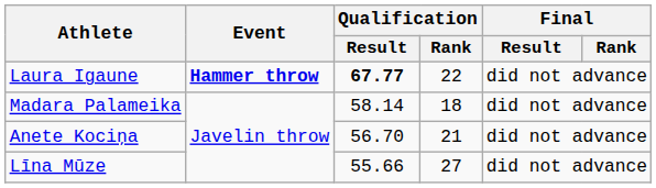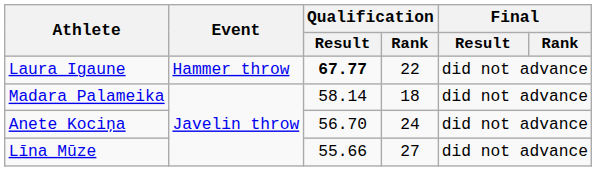Laura Igaune | Event: bold -> normal
Anete Kociņa | Qualification / Rank: 21 -> 24
